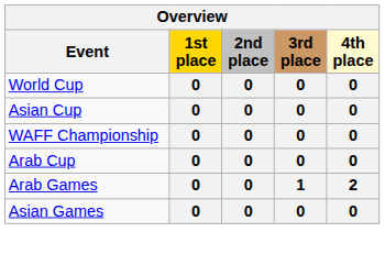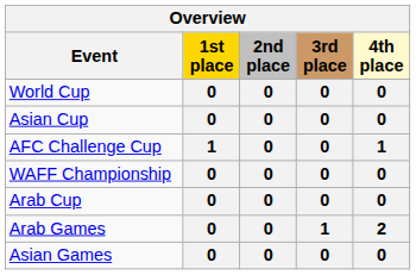+ row: AFC Challenge Cup | 1 | 0 | 0 | 1
